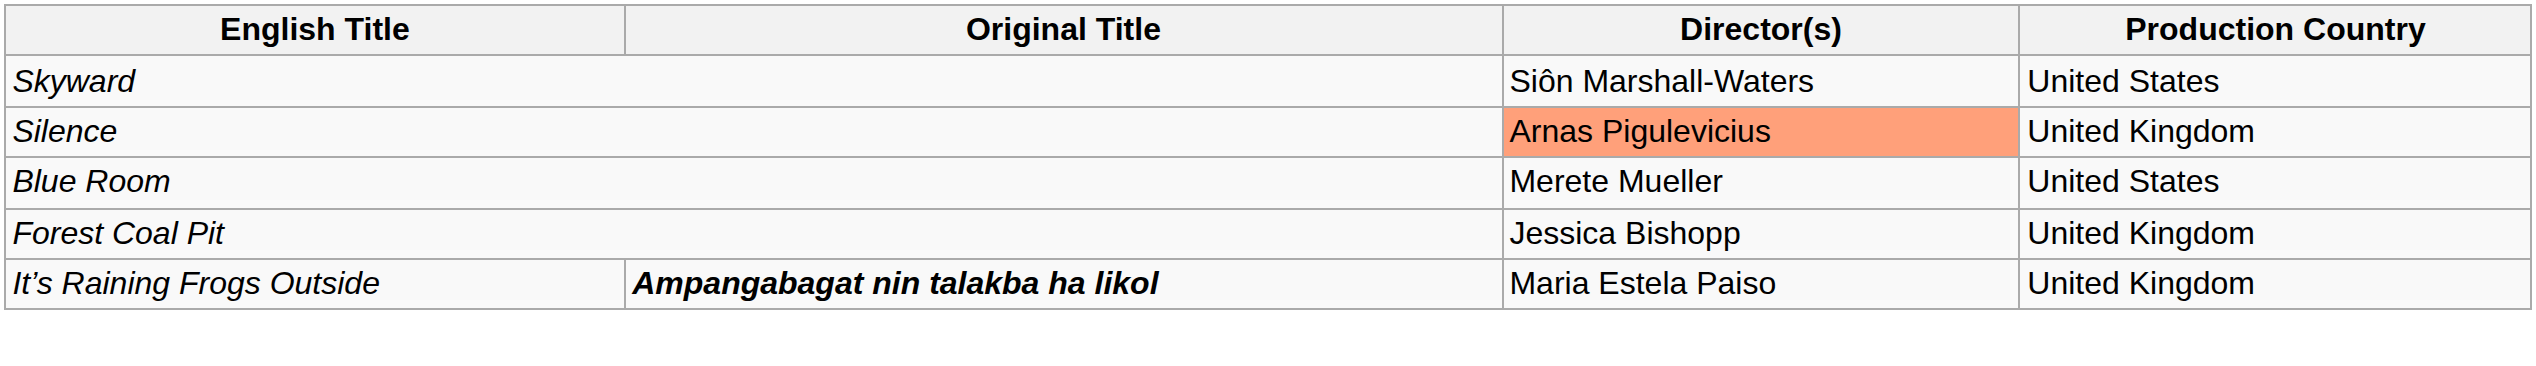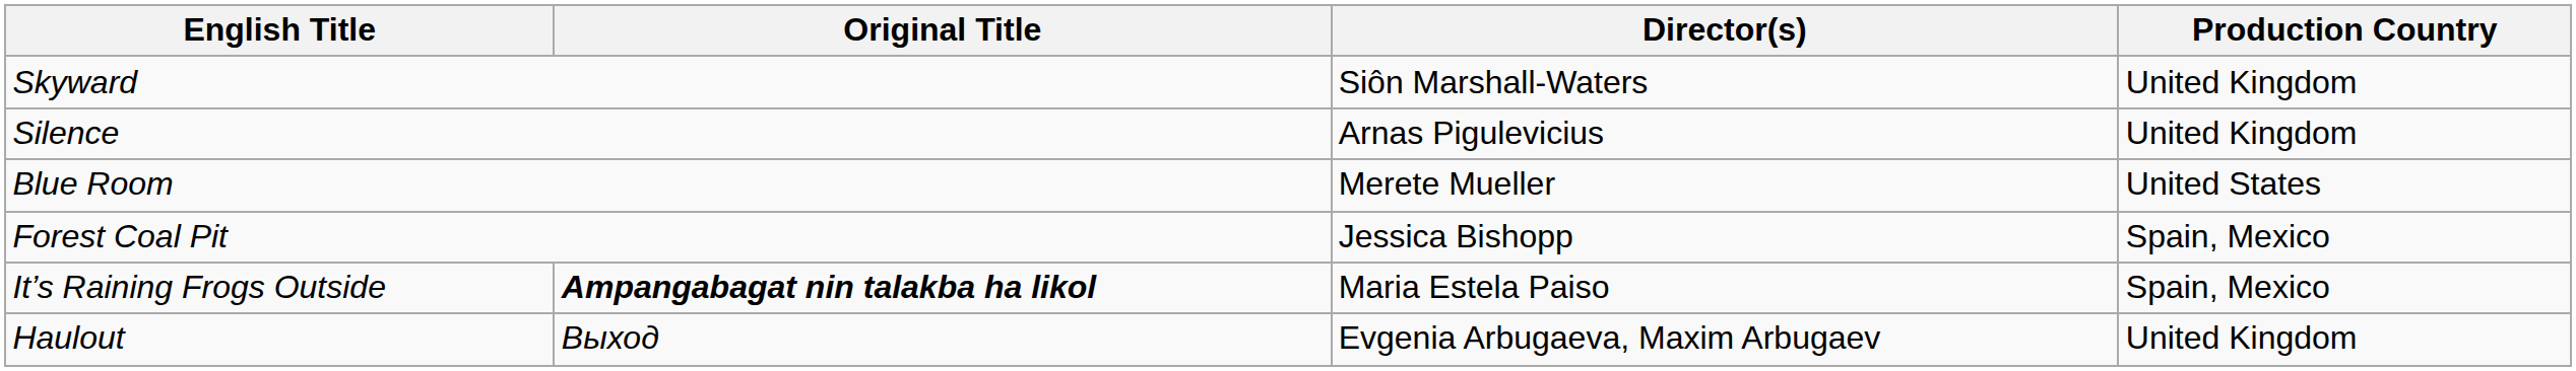Skyward | Production Country: United States -> United Kingdom
Silence | Director(s): lightsalmon background -> no background
Forest Coal Pit | Production Country: United Kingdom -> Spain, Mexico
It’s Raining Frogs Outside | Production Country: United Kingdom -> Spain, Mexico
+ row: Haulout | Выход | Evgenia Arbugaeva, Maxim Arbugaev | United Kingdom
